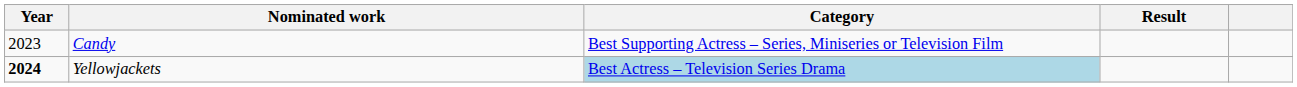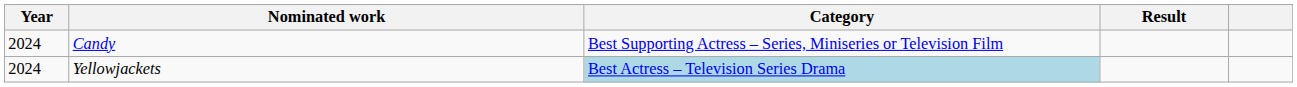Candy | Year: 2023 -> 2024
Yellowjackets | Year: bold -> normal
